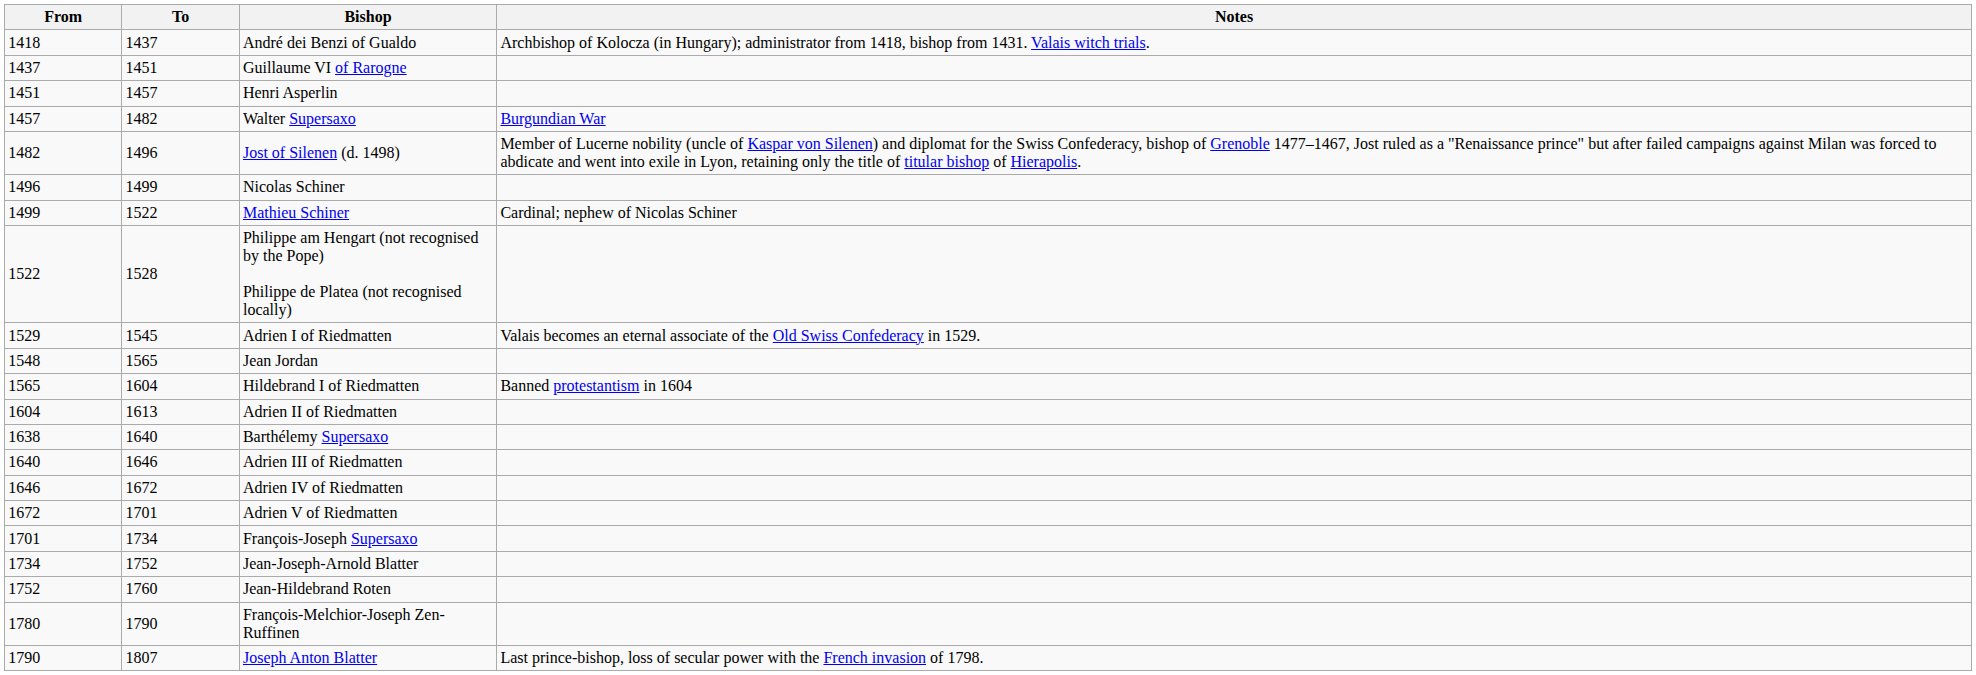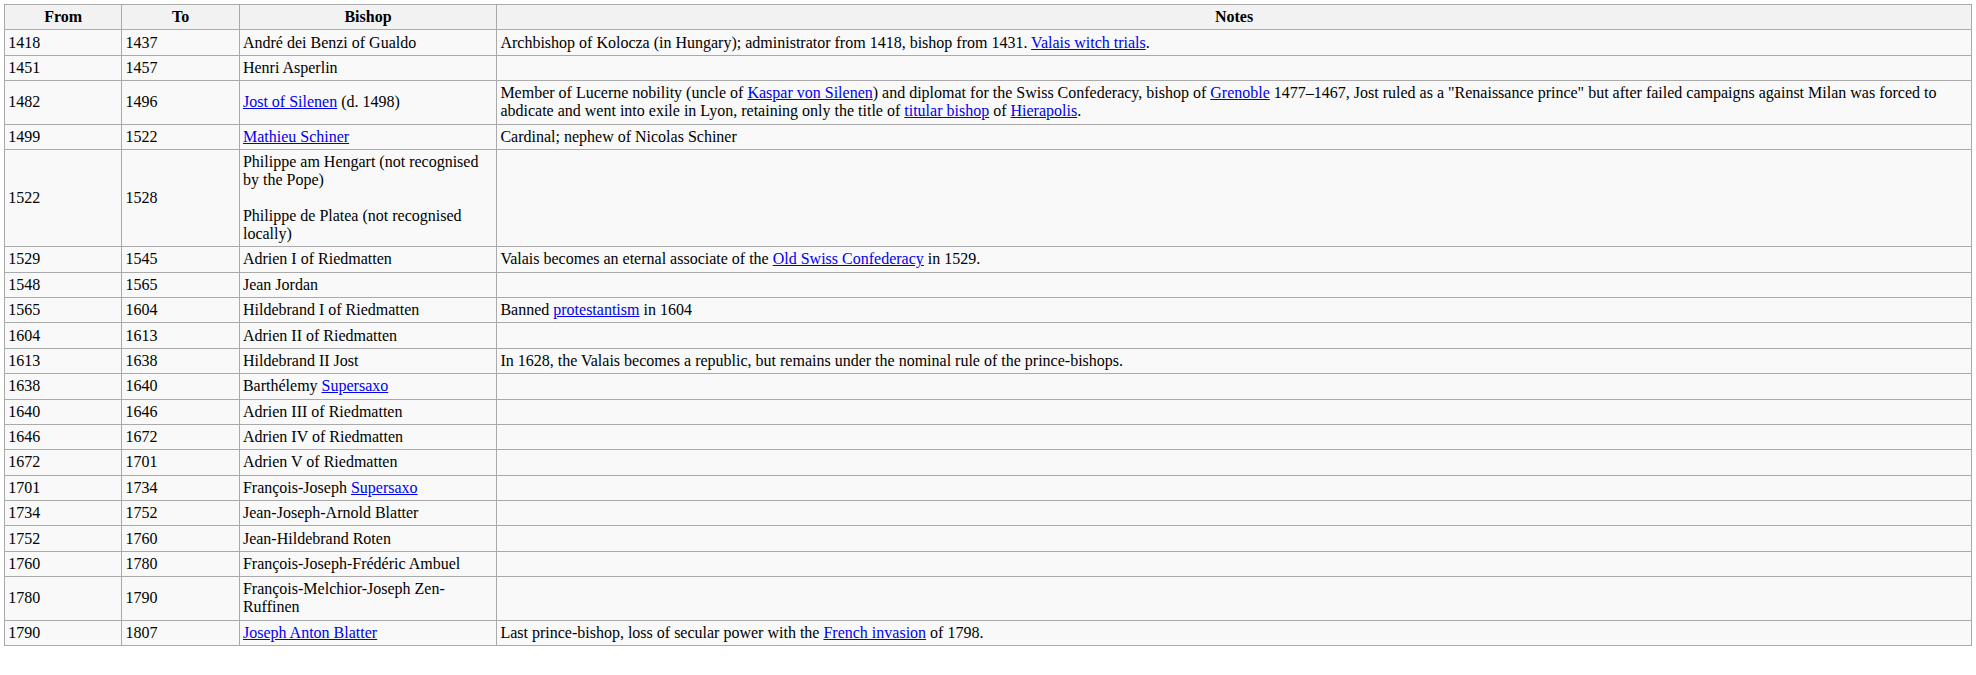- row: 1437 | 1451 | Guillaume VI of Rarogne
- row: 1457 | 1482 | Walter Supersaxo | Burgundian War
- row: 1496 | 1499 | Nicolas Schiner
+ row: 1613 | 1638 | Hildebrand II Jost | In 1628, the Valais becomes a republic, but remains under the nominal rule of the prince-bishops.
+ row: 1760 | 1780 | François-Joseph-Frédéric Ambuel
